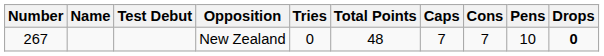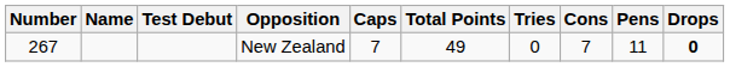columns swapped: Caps <-> Tries
New Zealand | Total Points: 48 -> 49
New Zealand | Pens: 10 -> 11
